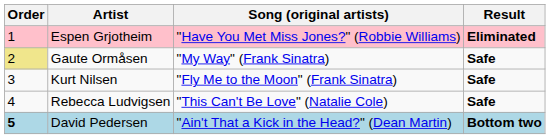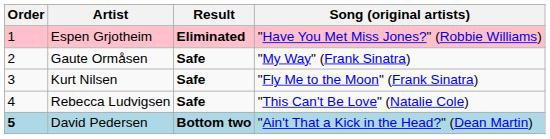columns swapped: Song (original artists) <-> Result
Gaute Ormåsen | Order: khaki background -> no background
